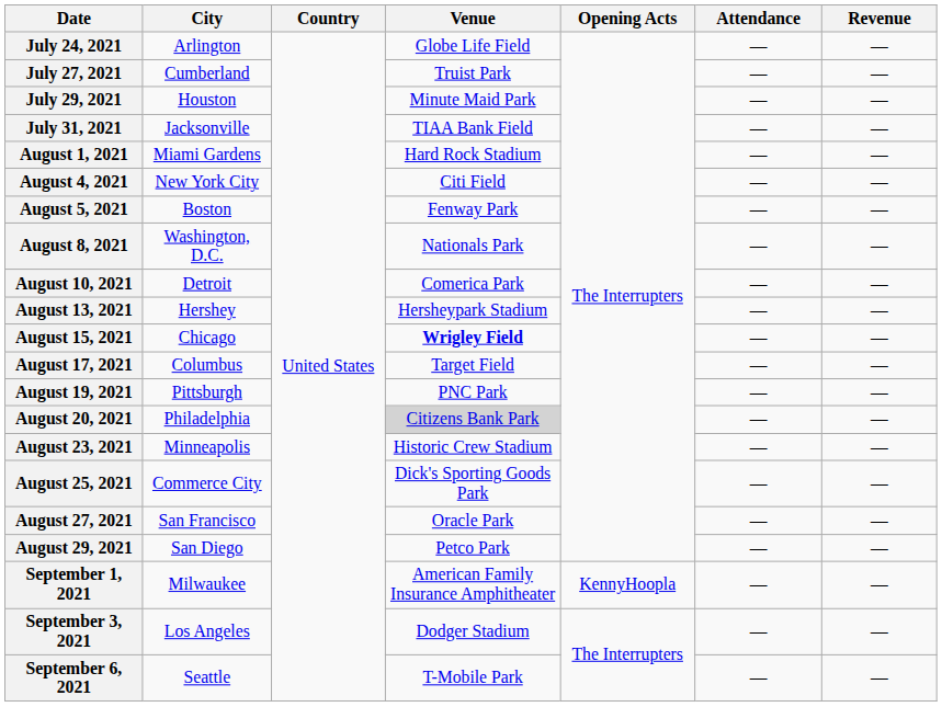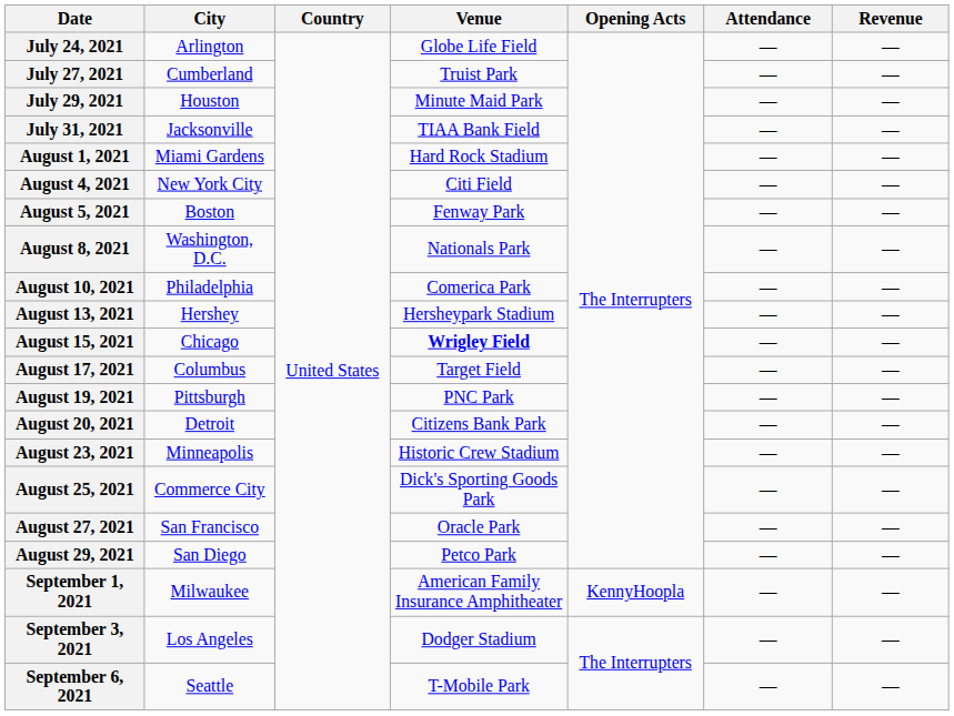August 10, 2021 | City: Detroit -> Philadelphia
August 20, 2021 | City: Philadelphia -> Detroit
August 20, 2021 | Venue: lightgrey background -> no background
